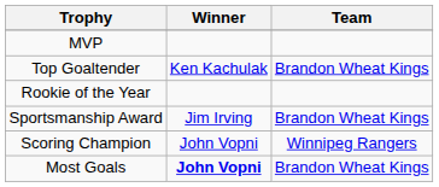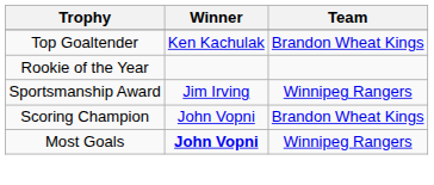- row: MVP
Sportsmanship Award | Team: Brandon Wheat Kings -> Winnipeg Rangers
Scoring Champion | Team: Winnipeg Rangers -> Brandon Wheat Kings
Most Goals | Team: Brandon Wheat Kings -> Winnipeg Rangers
